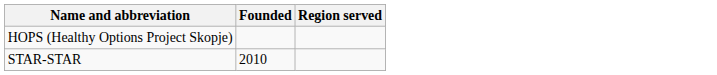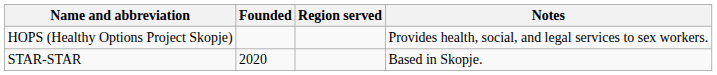+ column: Notes | Provides health, social, and legal services to sex workers. | Based in Skopje.
STAR-STAR | Founded: 2010 -> 2020
